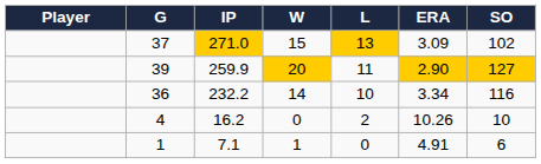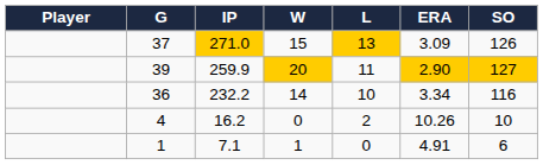37 | SO: 102 -> 126
